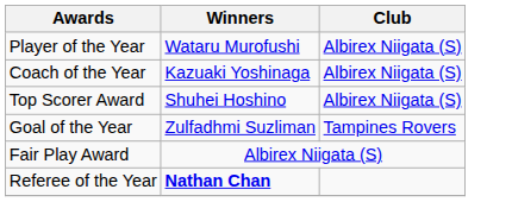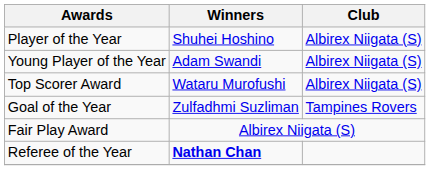Player of the Year | Winners: Wataru Murofushi -> Shuhei Hoshino
+ row: Young Player of the Year | Adam Swandi | Albirex Niigata (S)
- row: Coach of the Year | Kazuaki Yoshinaga | Albirex Niigata (S)
Top Scorer Award | Winners: Shuhei Hoshino -> Wataru Murofushi
